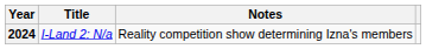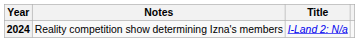columns swapped: Title <-> Notes
